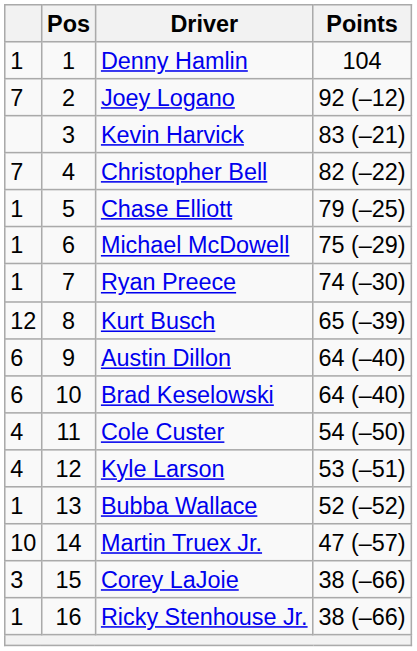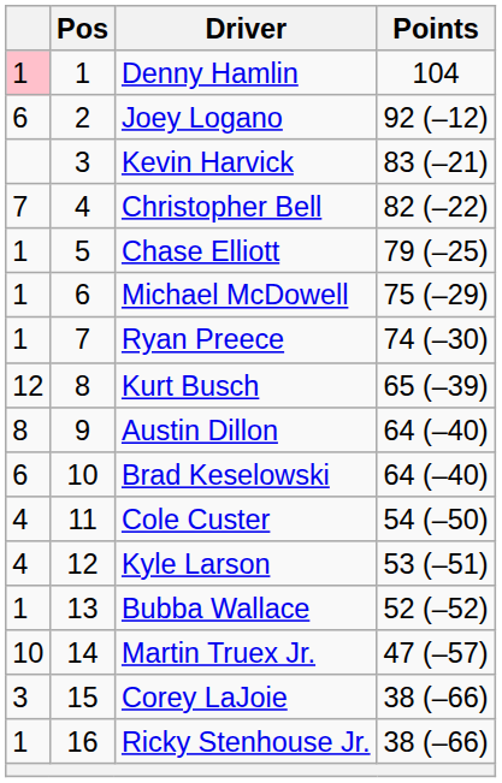Denny Hamlin | column 1: no background -> pink background
Joey Logano | column 1: 7 -> 6
Austin Dillon | column 1: 6 -> 8
